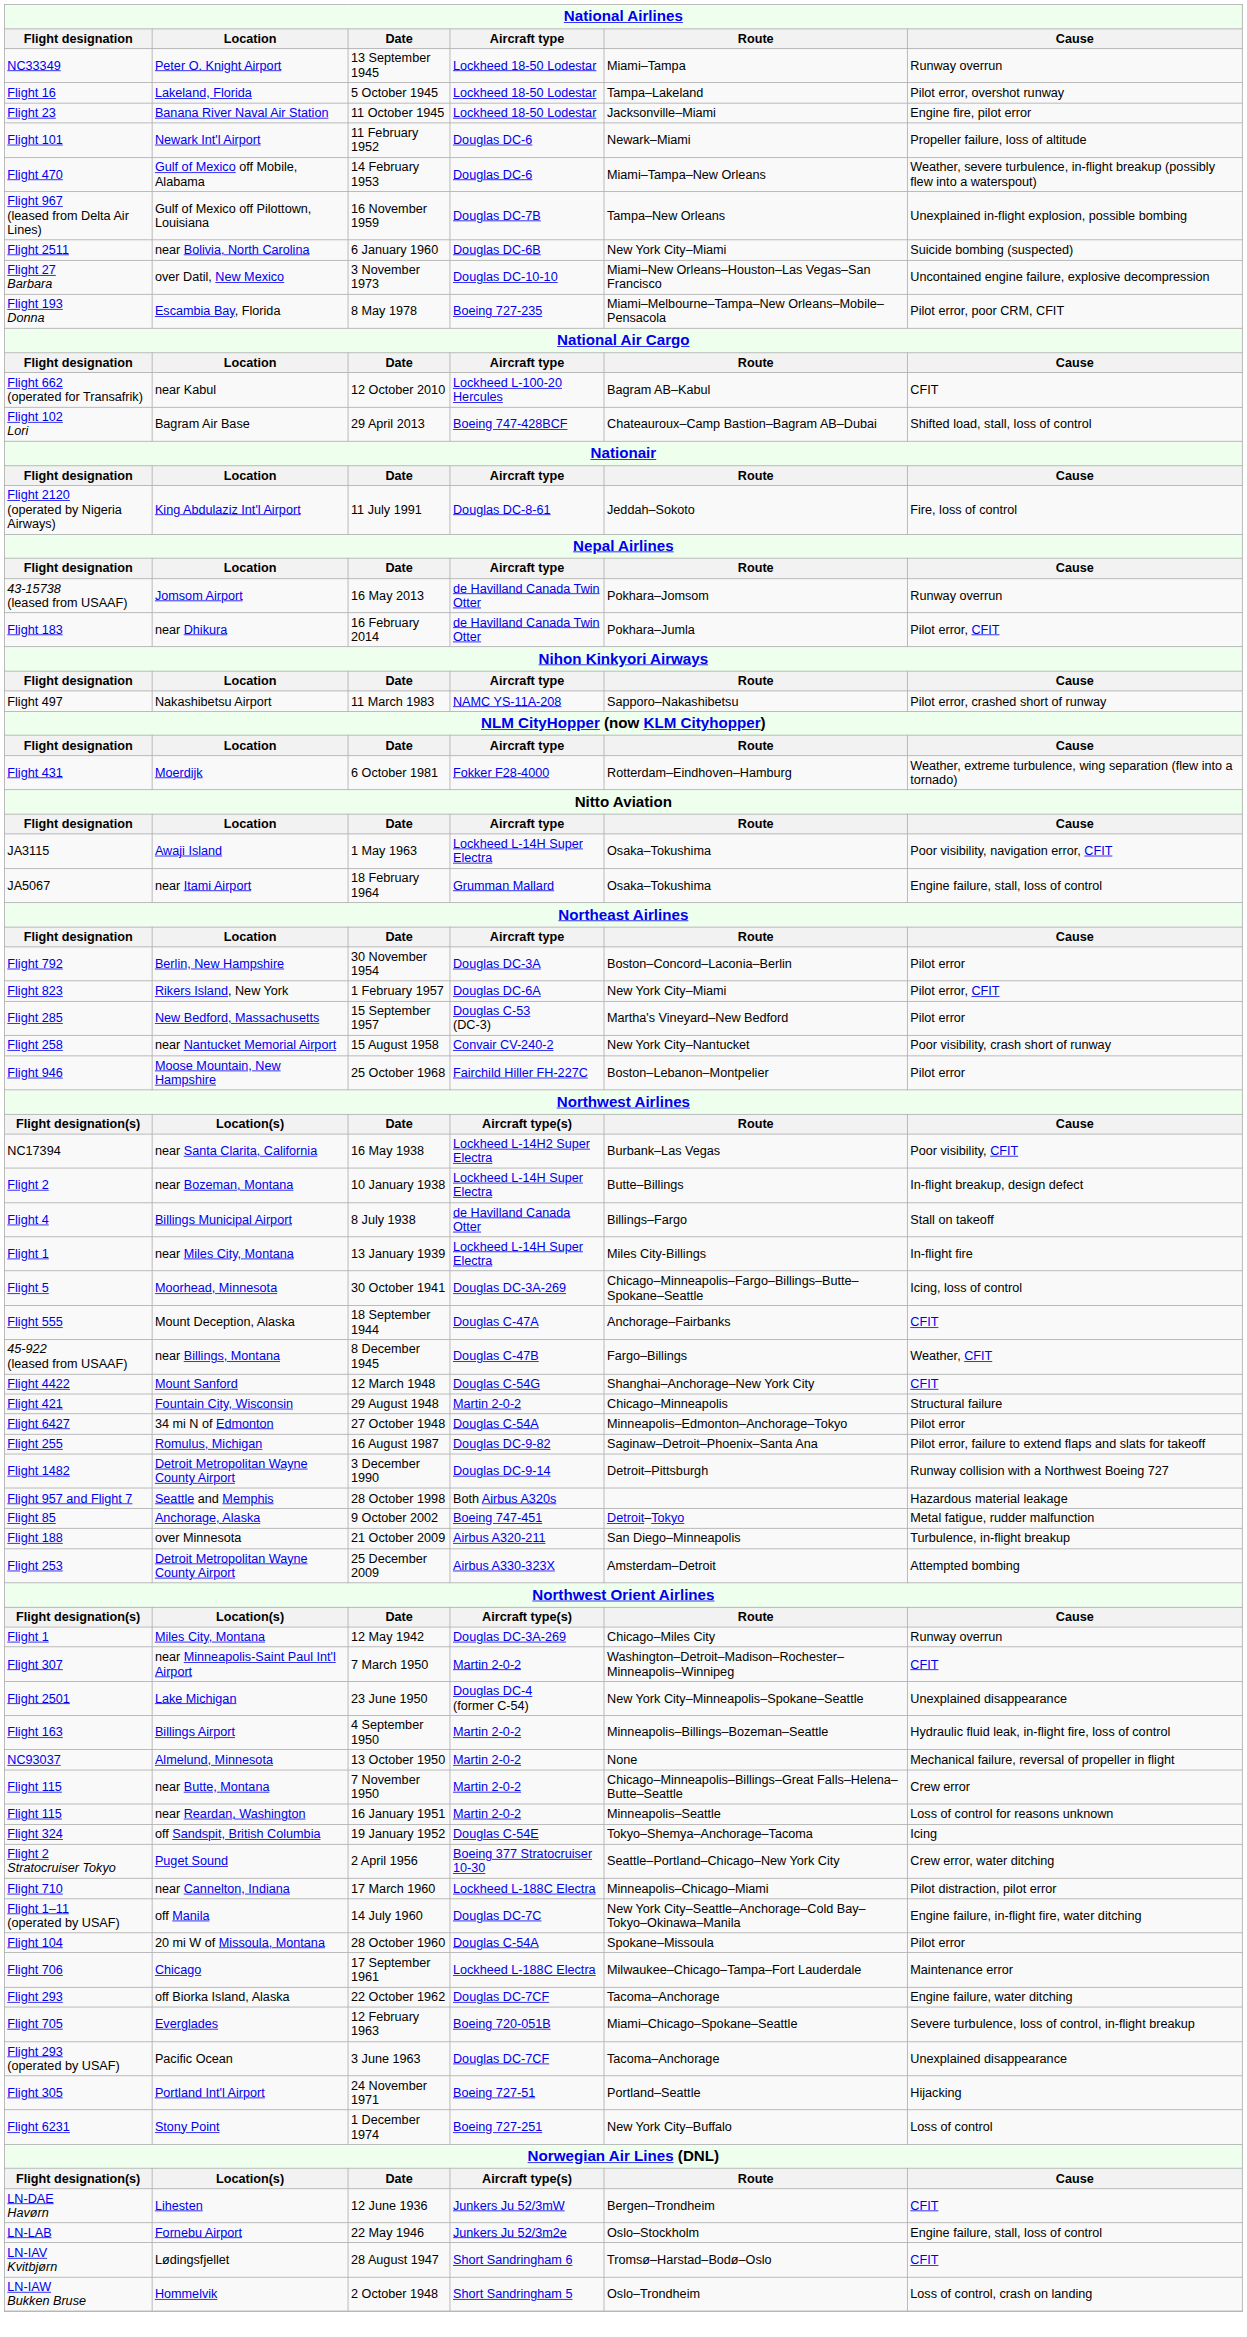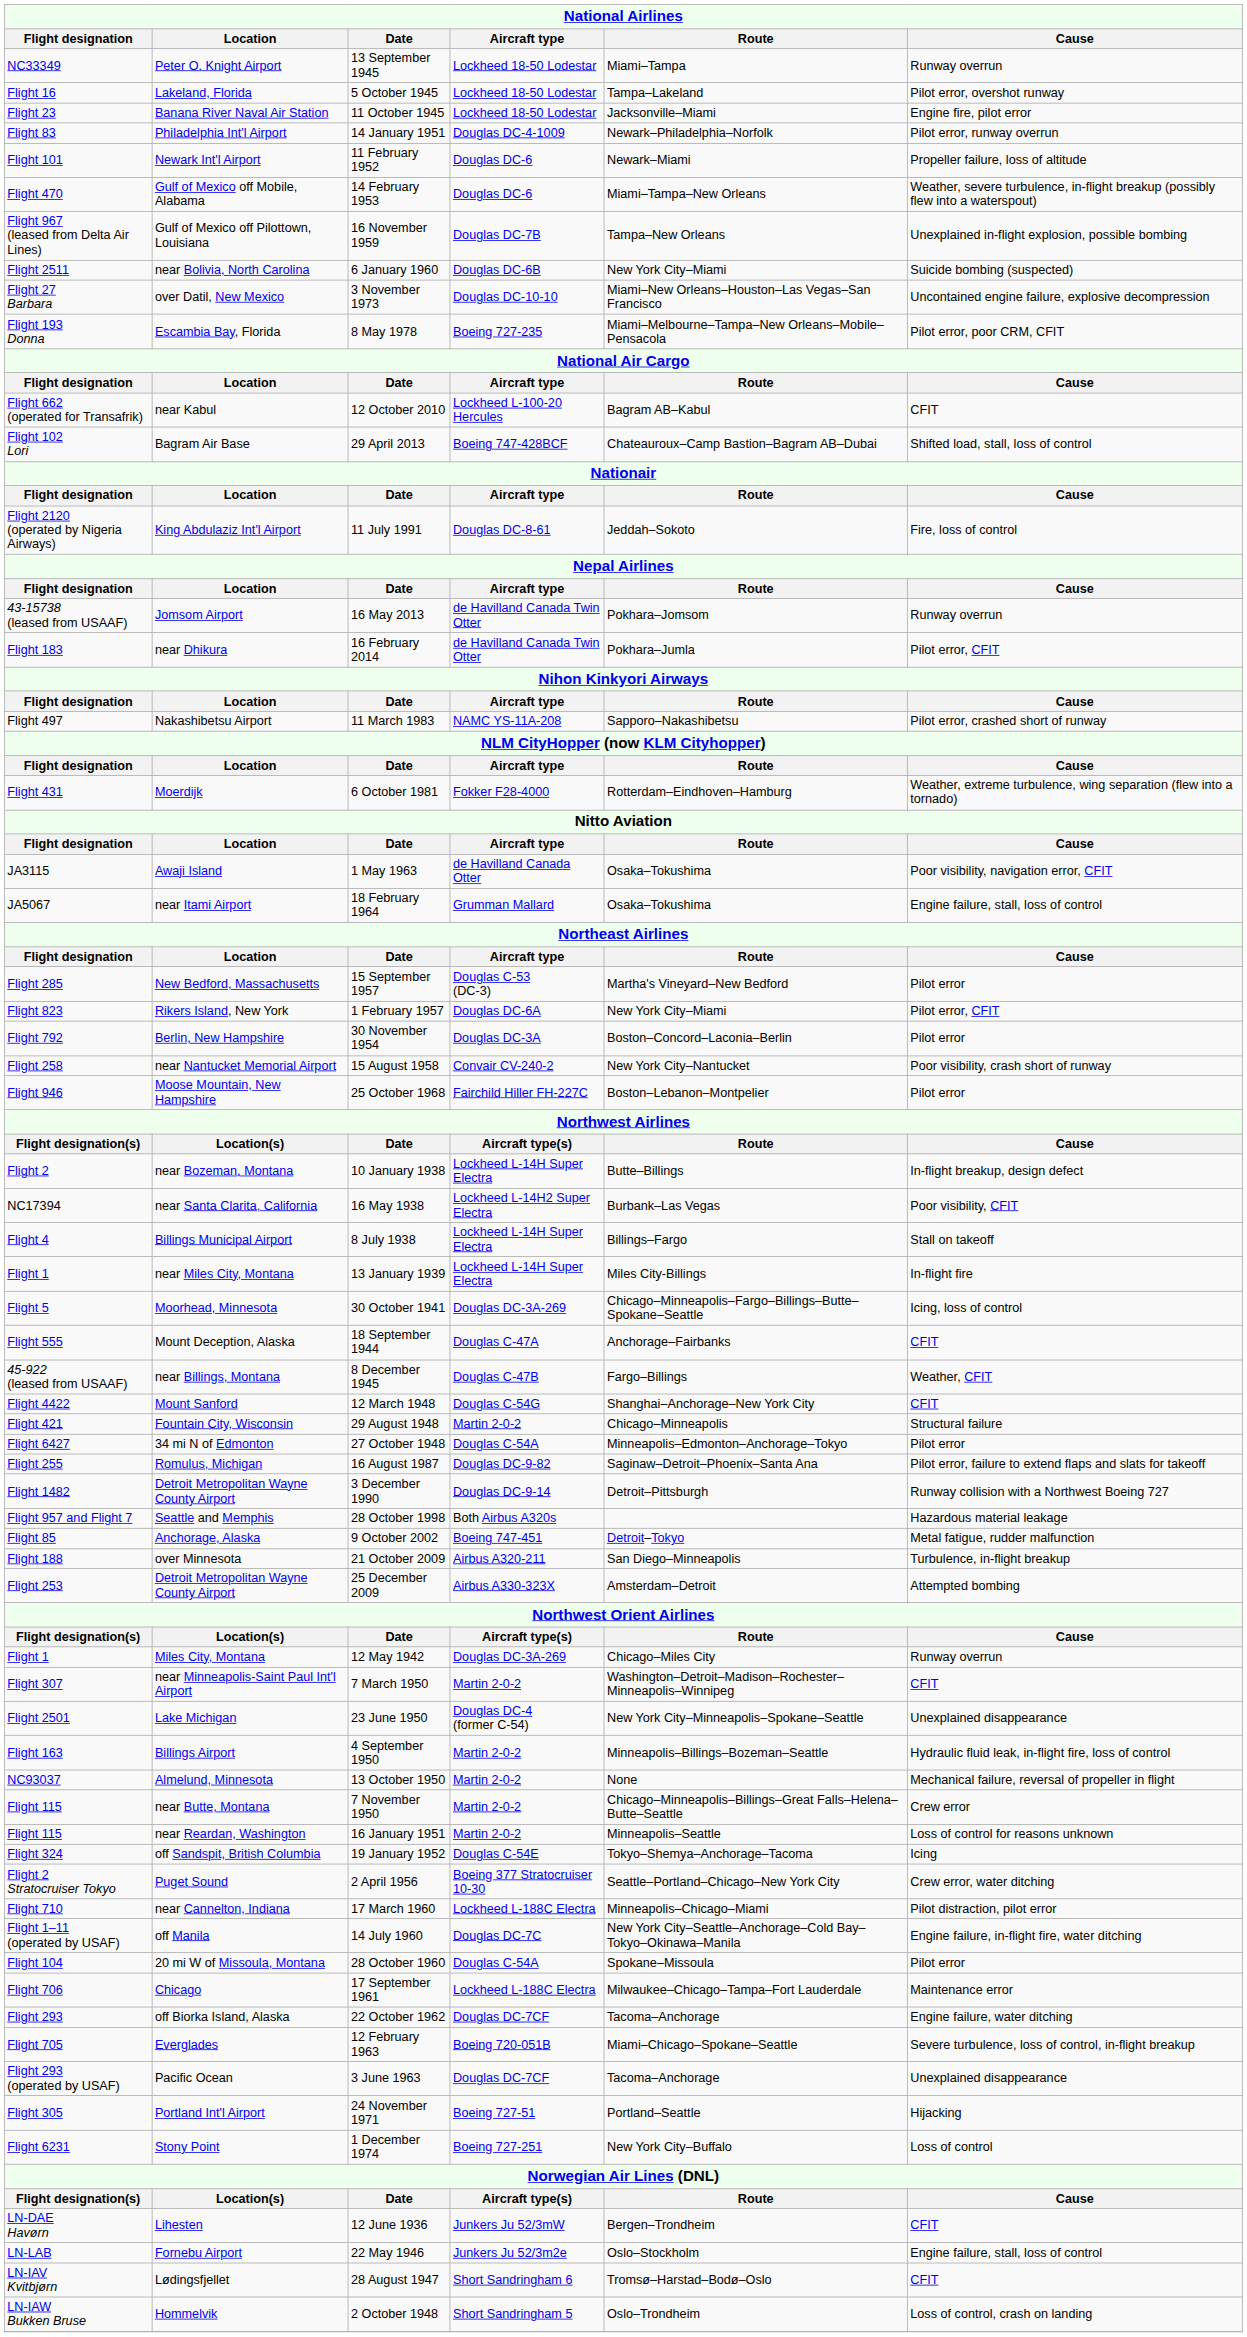+ row: Flight 83 | Philadelphia Int'l Airport | 14 January 1951 | Douglas DC-4-1009 | Newark–Philadelphia–Norfolk | Pilot error, runway overrun
1 May 1963 | Aircraft type: Lockheed L-14H Super Electra -> de Havilland Canada Otter
rows swapped: 30 November 1954 <-> 15 September 1957
rows swapped: 10 January 1938 <-> 16 May 1938
8 July 1938 | Aircraft type: de Havilland Canada Otter -> Lockheed L-14H Super Electra
